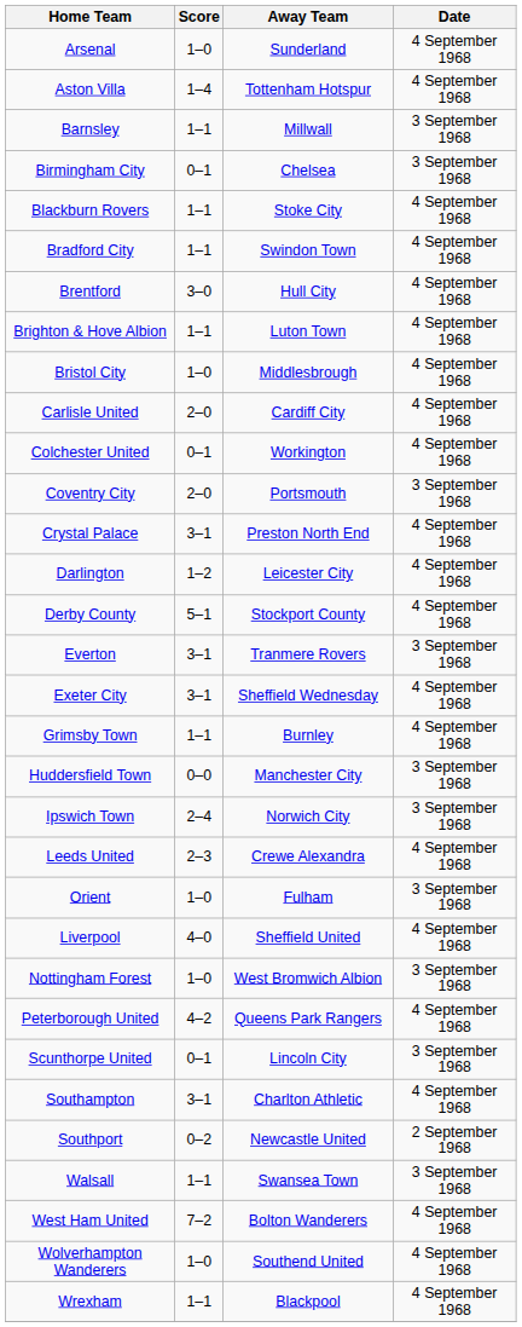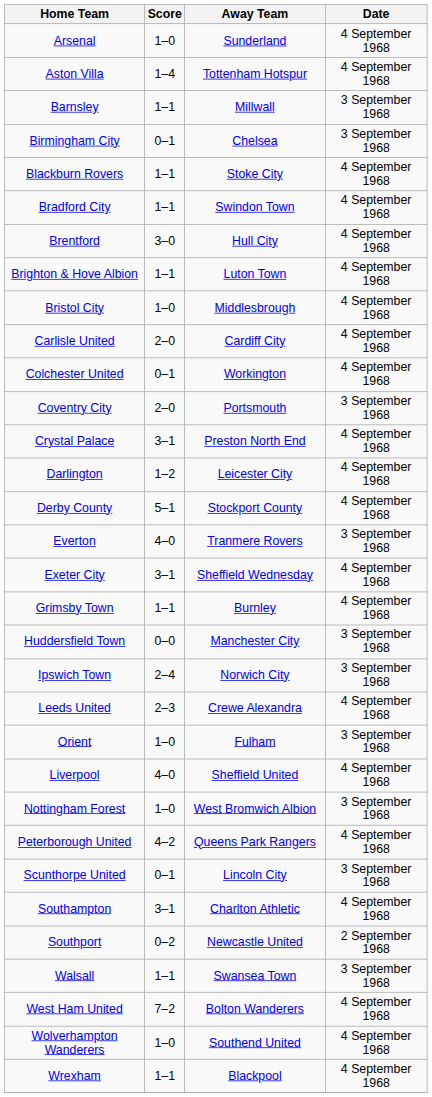Everton | Score: 3–1 -> 4–0
